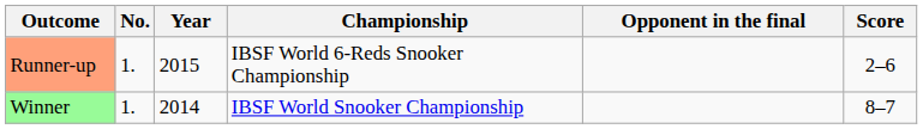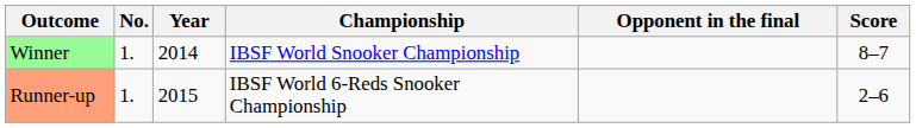rows swapped: Winner <-> Runner-up
